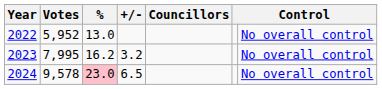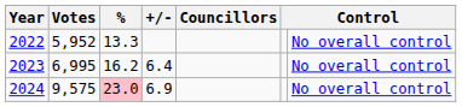2022 | %: 13.0 -> 13.3
2023 | Votes: 7,995 -> 6,995
2023 | +/-: 3.2 -> 6.4
2024 | Votes: 9,578 -> 9,575
2024 | +/-: 6.5 -> 6.9
